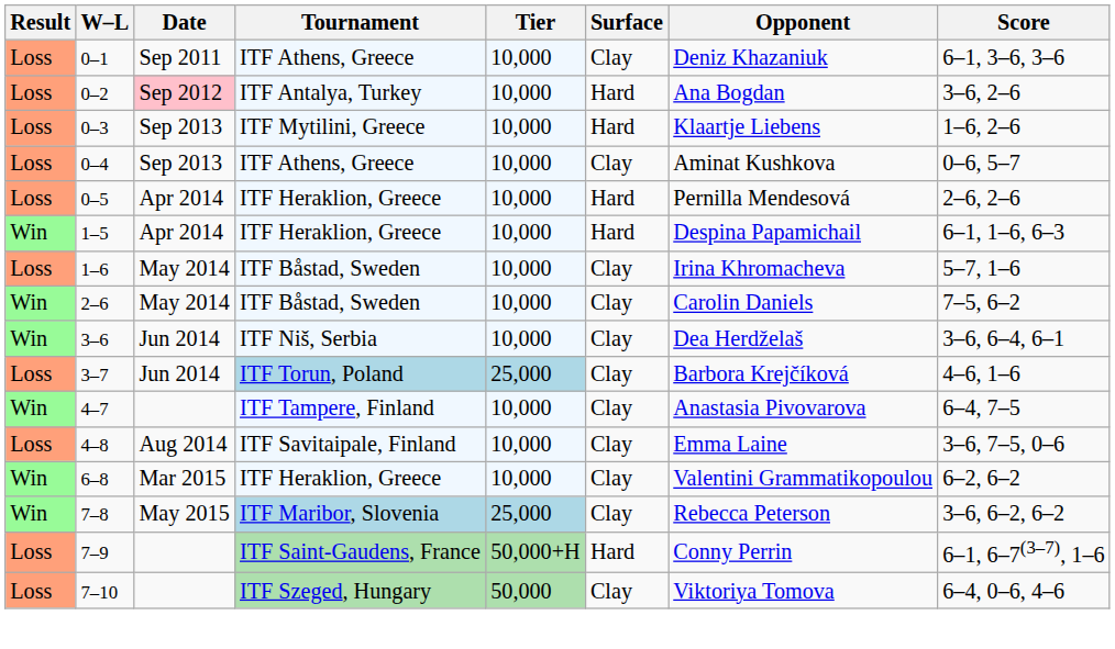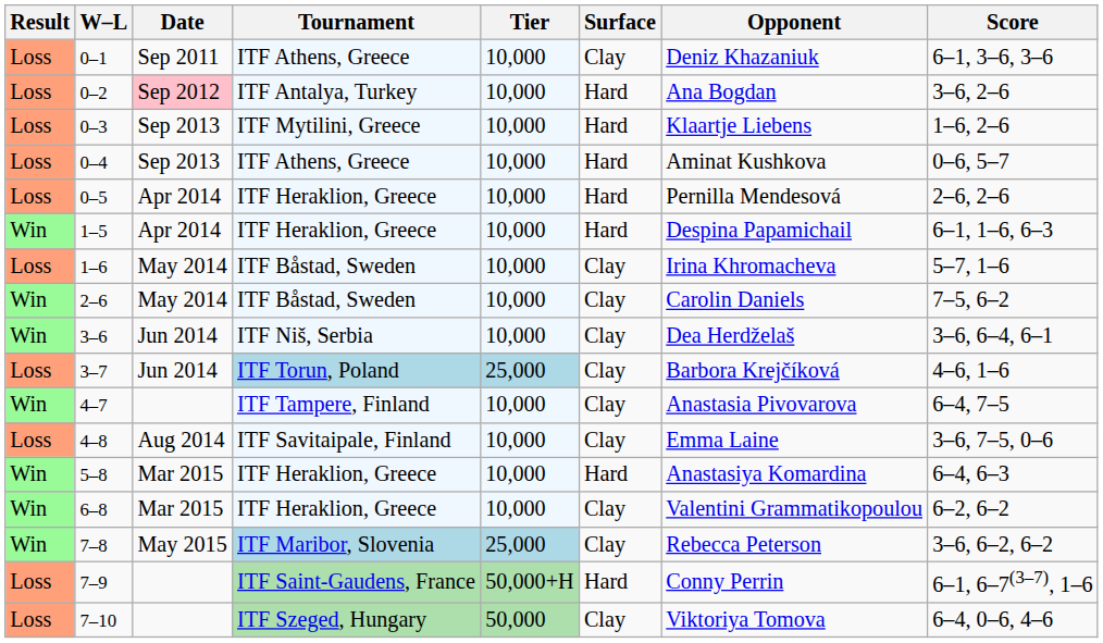0–4 | Surface: Clay -> Hard
+ row: Win | 5–8 | Mar 2015 | ITF Heraklion, Greece | 10,000 | Hard | Anastasiya Komardina | 6–4, 6–3
